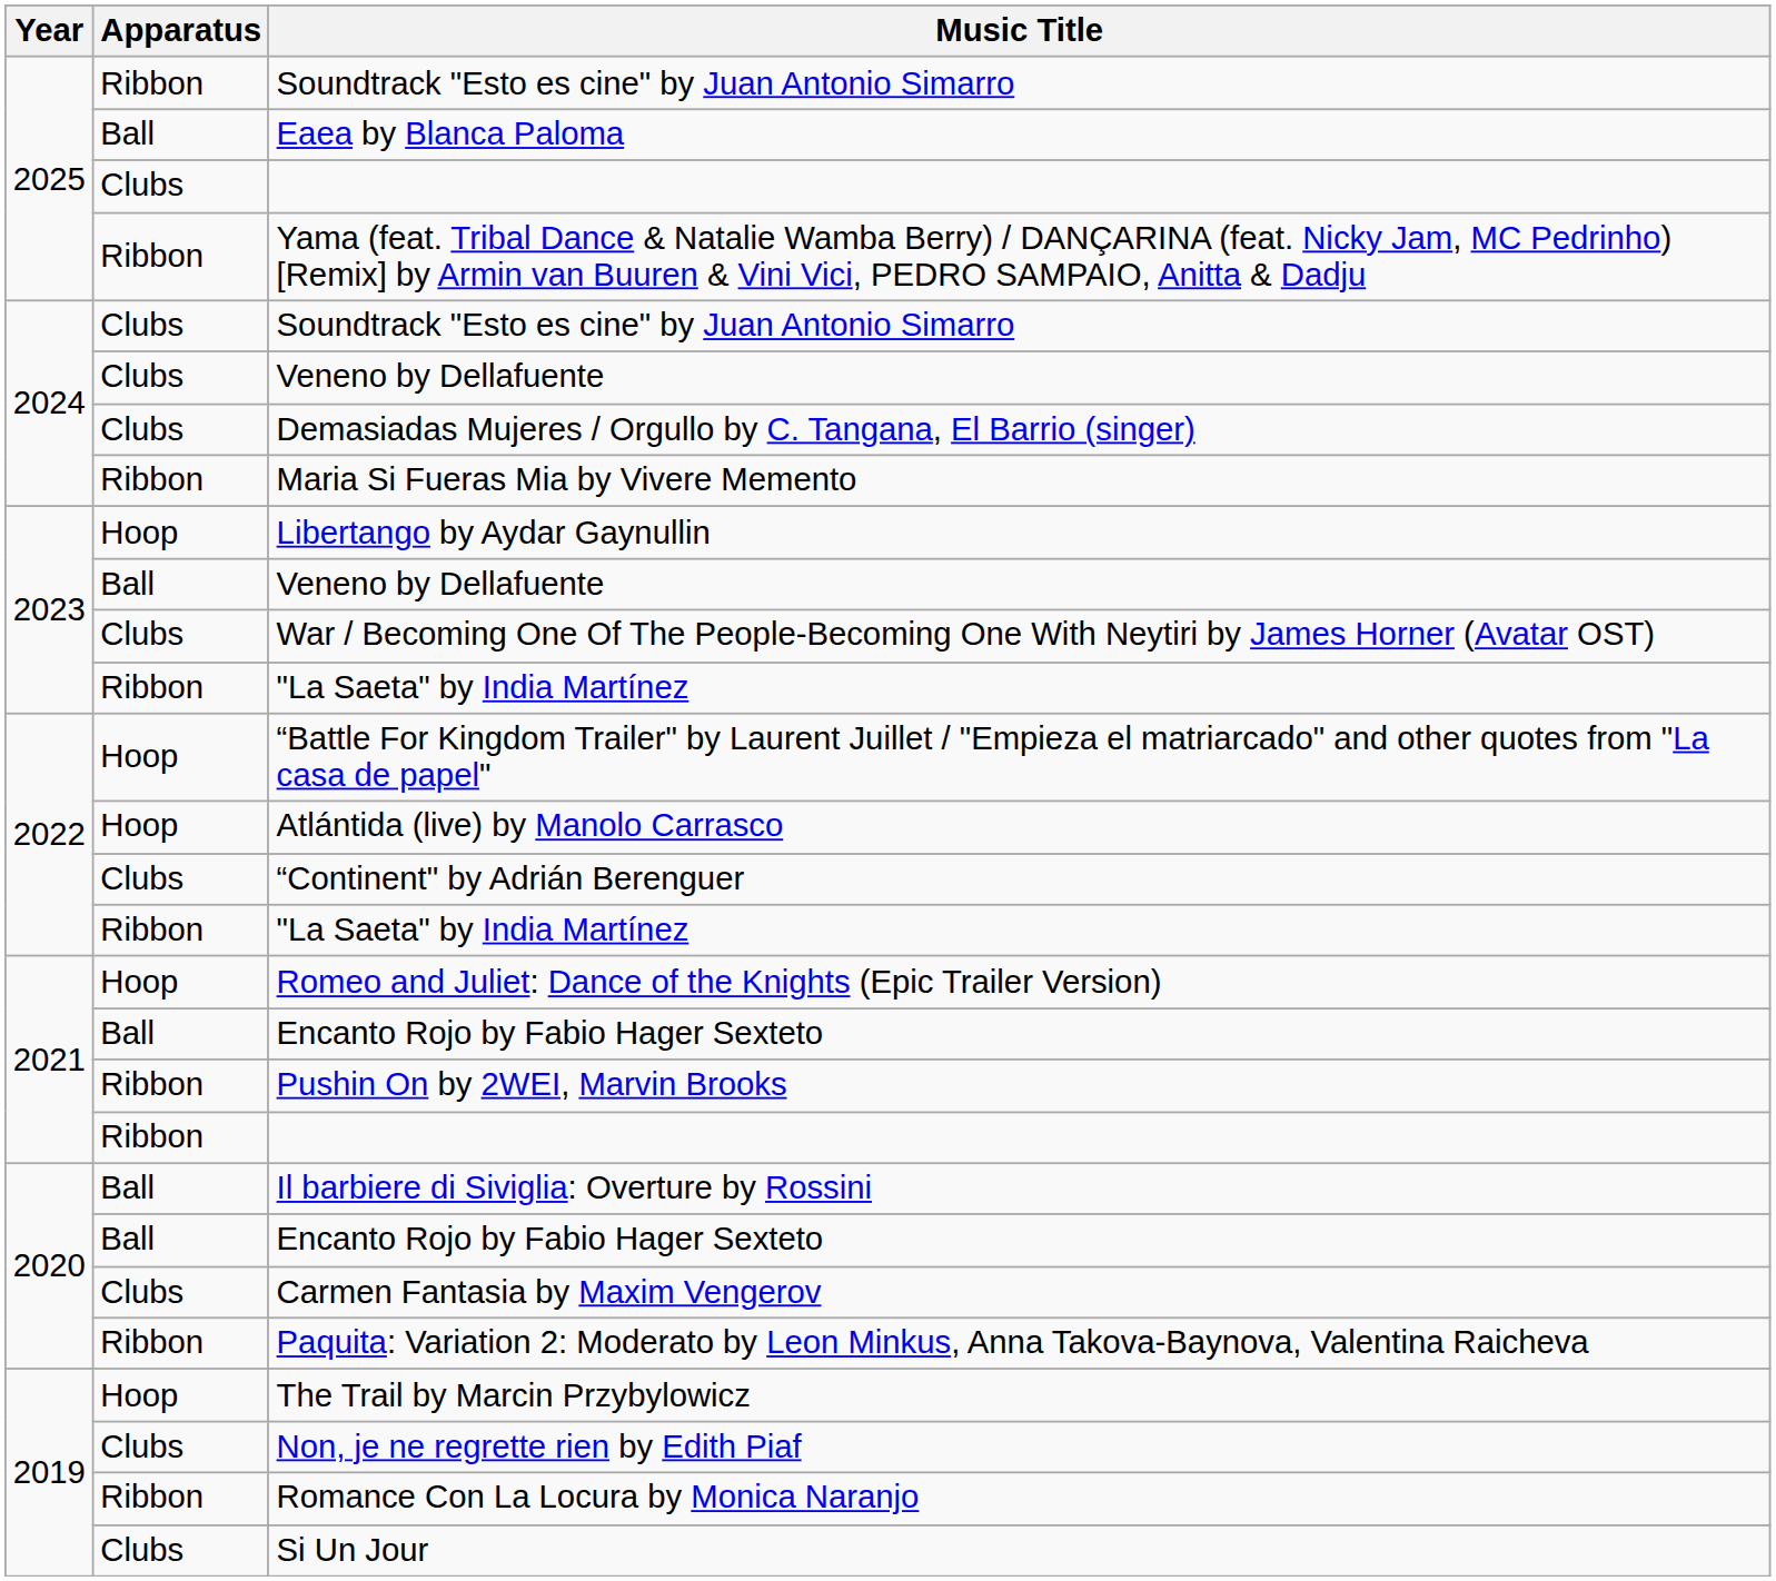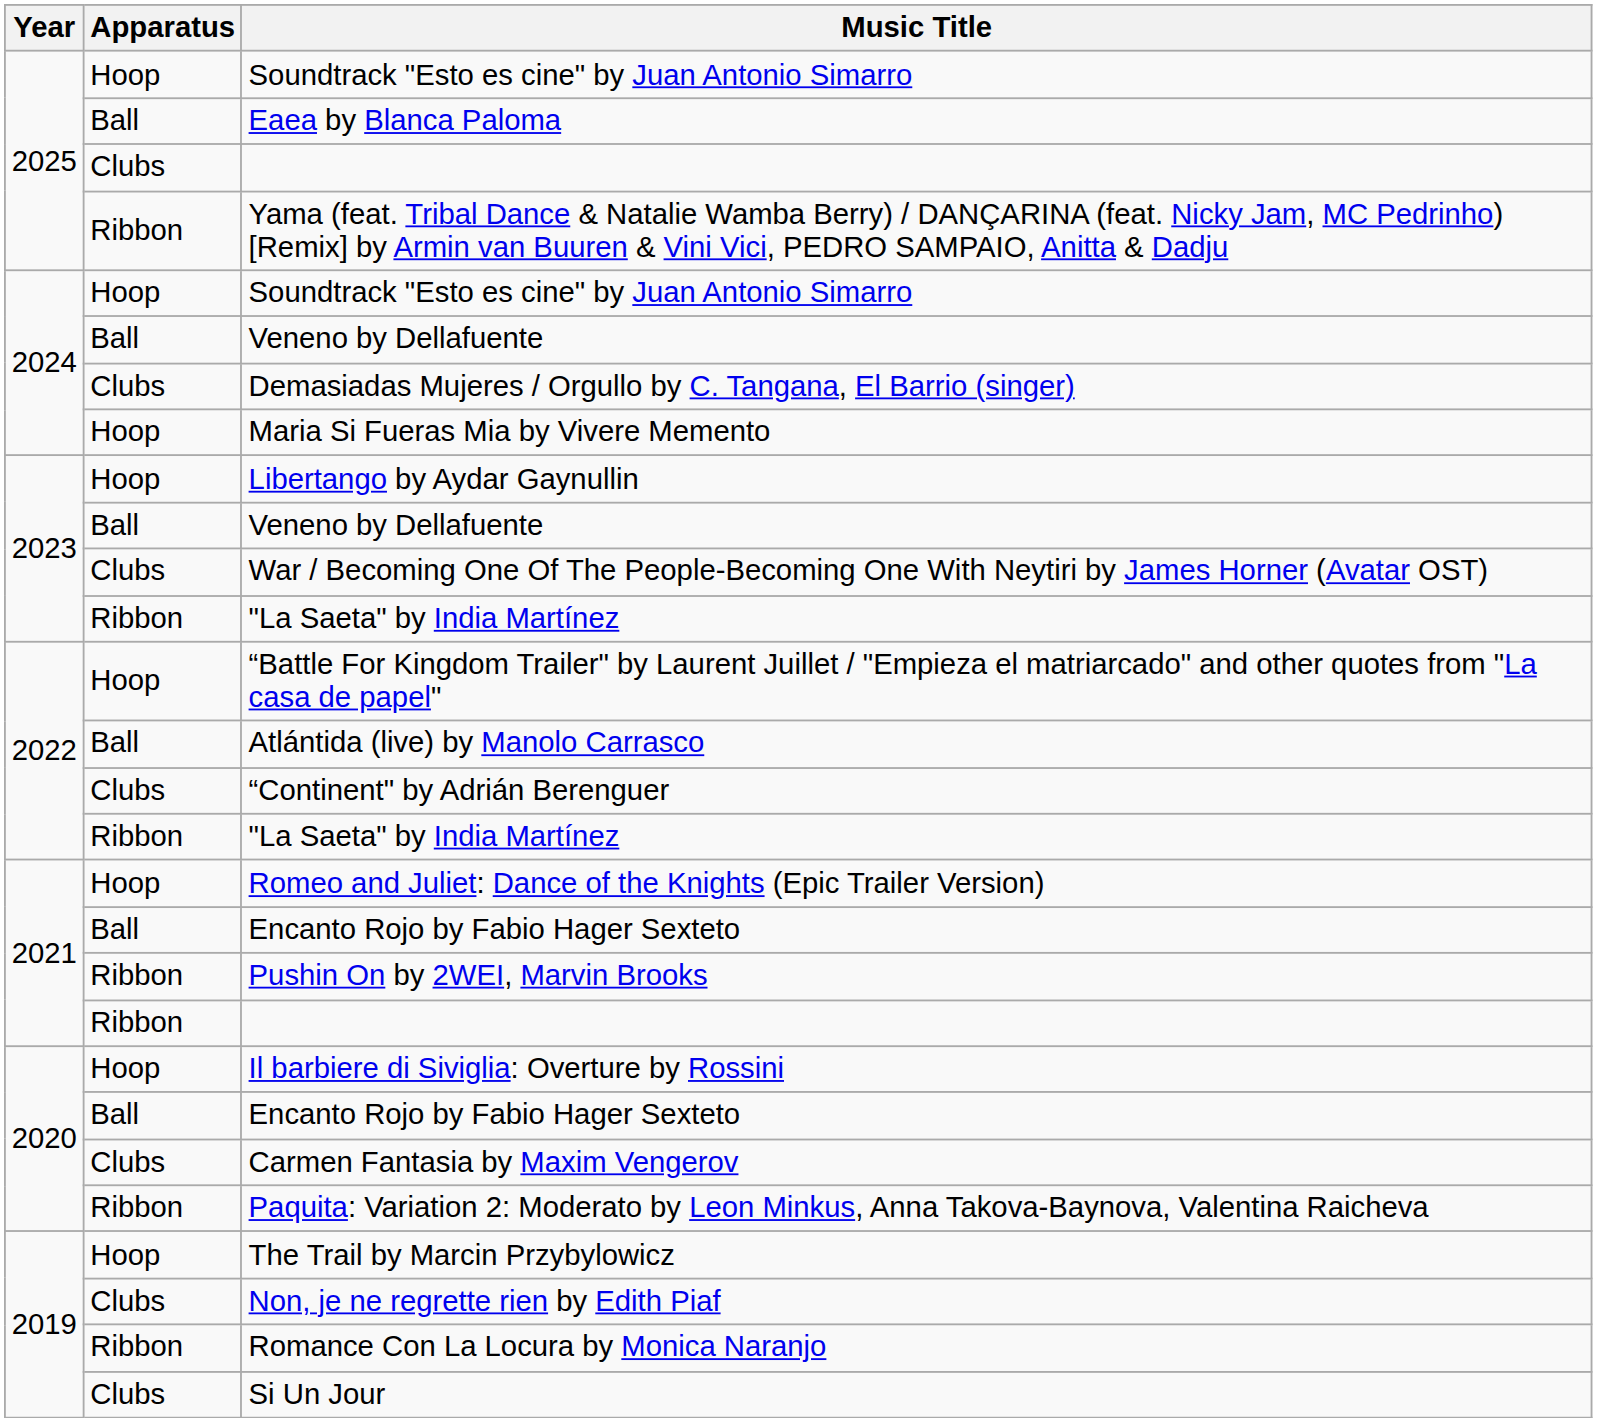2025 / Soundtrack "Esto es cine" by Juan Antonio Simarro | Apparatus: Ribbon -> Hoop
2024 / Soundtrack "Esto es cine" by Juan Antonio Simarro | Apparatus: Clubs -> Hoop
2024 / Veneno by Dellafuente | Apparatus: Clubs -> Ball
Maria Si Fueras Mia by Vivere Memento | Apparatus: Ribbon -> Hoop
Atlántida (live) by Manolo Carrasco | Apparatus: Hoop -> Ball
Il barbiere di Siviglia: Overture by Rossini | Apparatus: Ball -> Hoop
